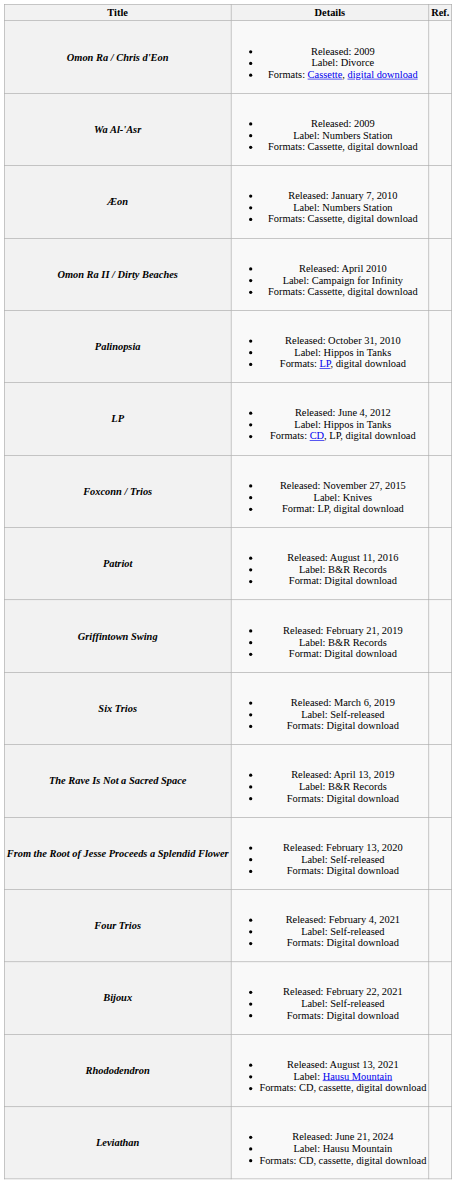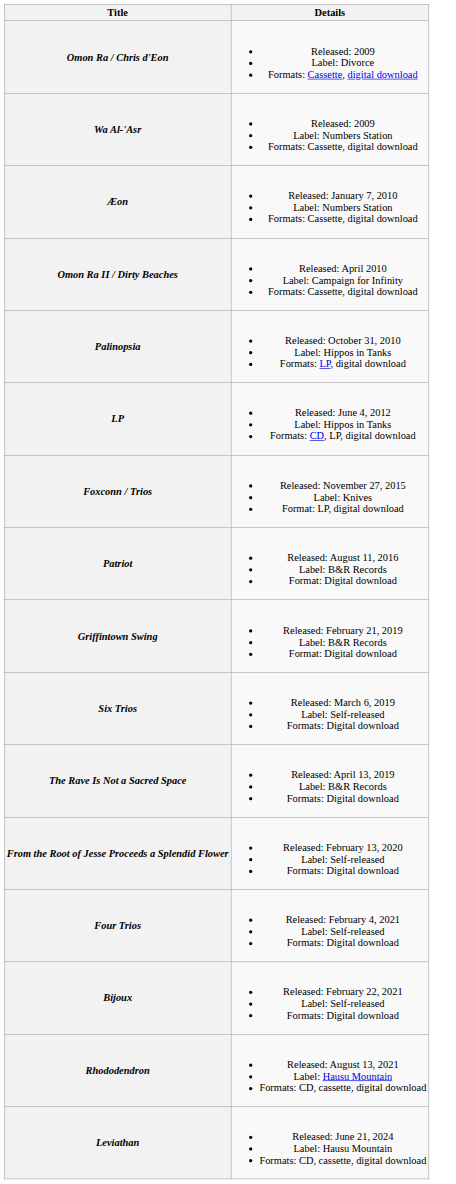- column: Ref.
